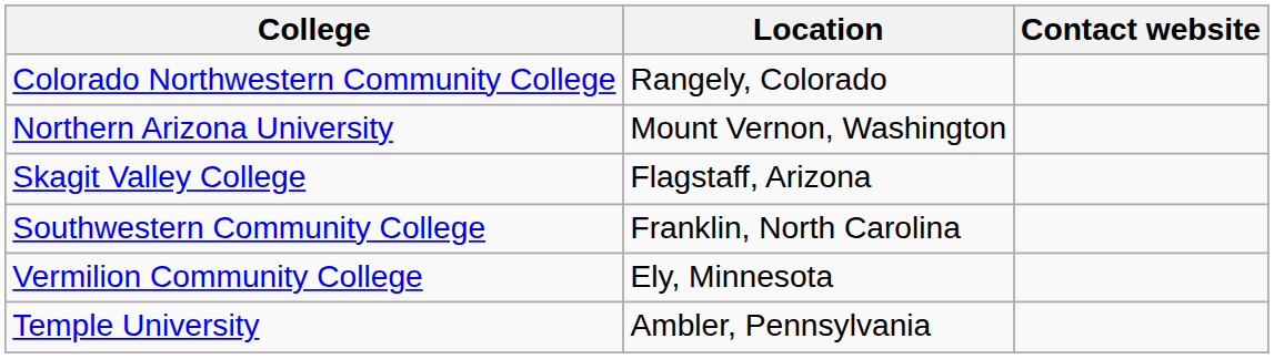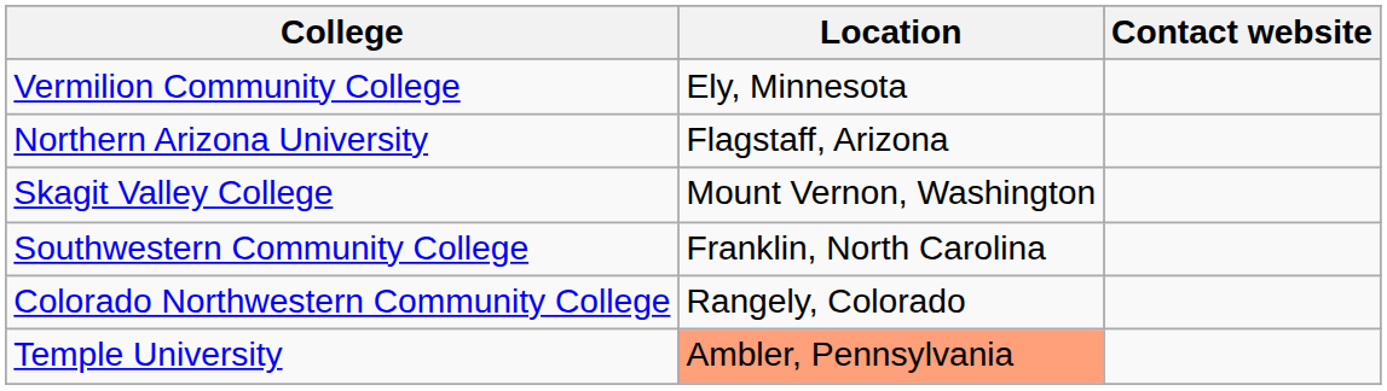rows swapped: Colorado Northwestern Community College <-> Vermilion Community College
Northern Arizona University | Location: Mount Vernon, Washington -> Flagstaff, Arizona
Skagit Valley College | Location: Flagstaff, Arizona -> Mount Vernon, Washington
Temple University | Location: no background -> lightsalmon background
